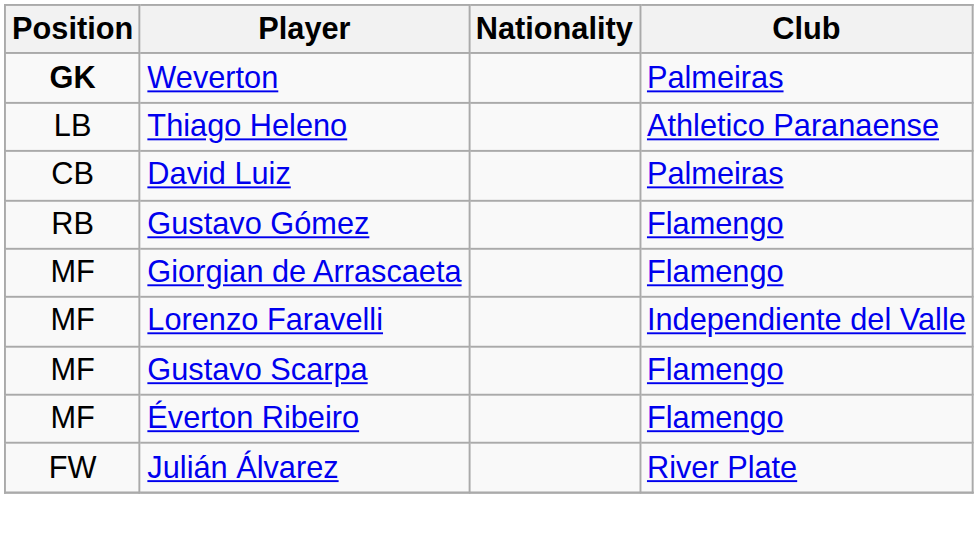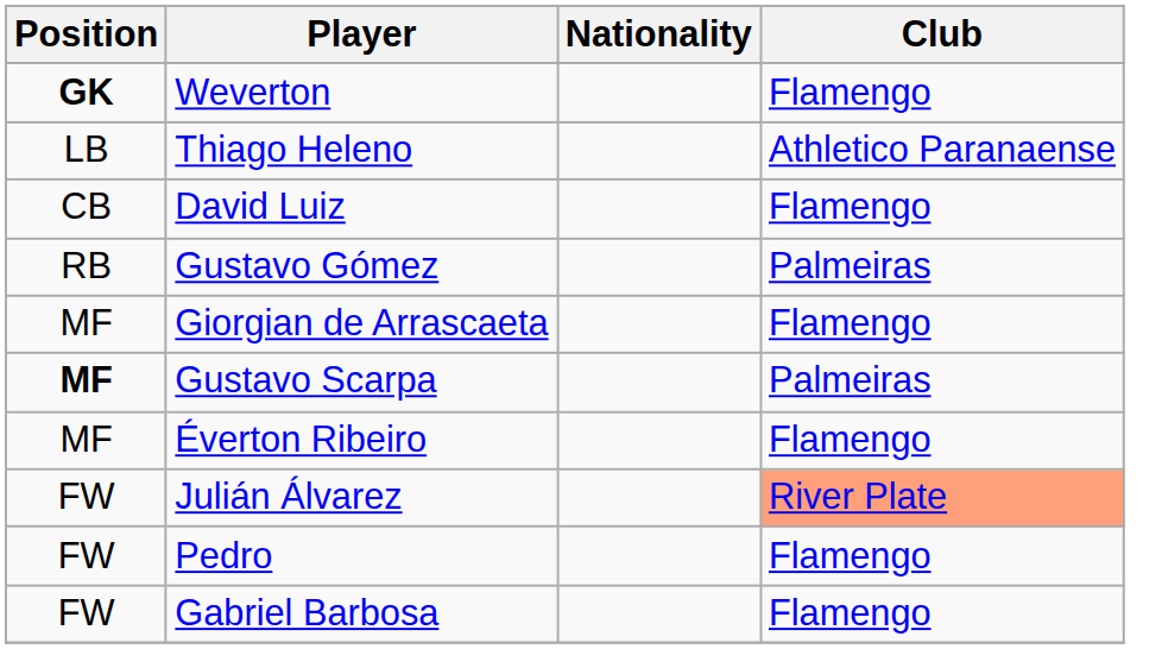Weverton | Club: Palmeiras -> Flamengo
David Luiz | Club: Palmeiras -> Flamengo
Gustavo Gómez | Club: Flamengo -> Palmeiras
- row: MF | Lorenzo Faravelli | Independiente del Valle
Gustavo Scarpa | Position: normal -> bold
Gustavo Scarpa | Club: Flamengo -> Palmeiras
Julián Álvarez | Club: no background -> lightsalmon background
+ row: FW | Pedro | Flamengo
+ row: FW | Gabriel Barbosa | Flamengo
